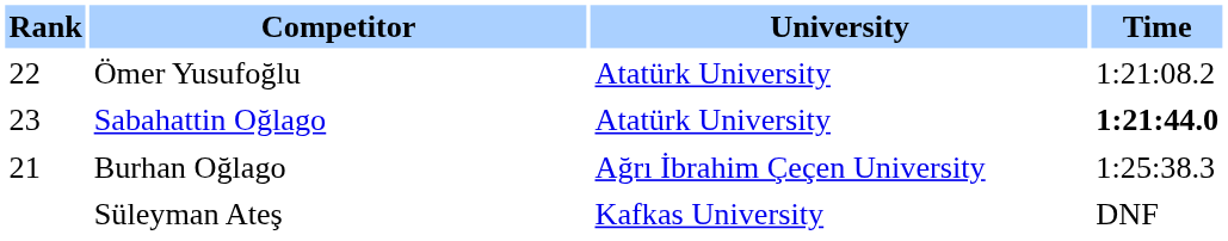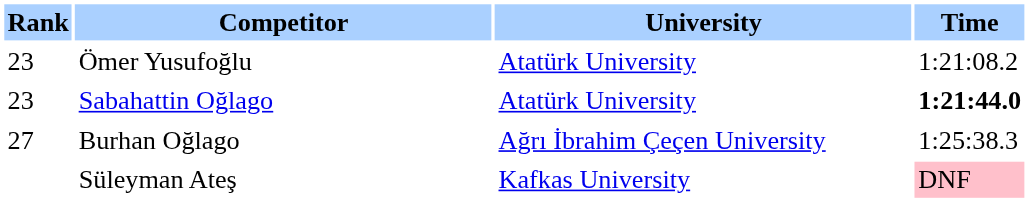Ömer Yusufoğlu | Rank: 22 -> 23
Burhan Oğlago | Rank: 21 -> 27
Süleyman Ateş | Time: no background -> pink background
